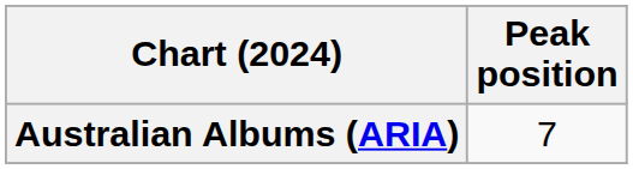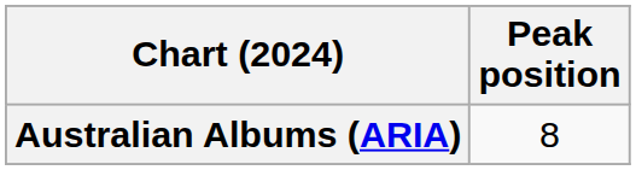Australian Albums (ARIA) | Peak position: 7 -> 8
